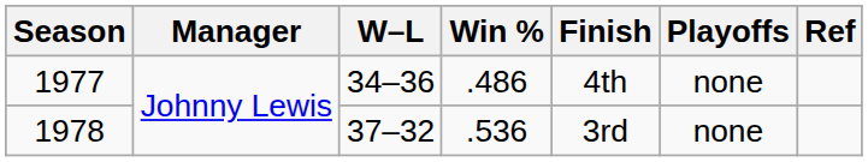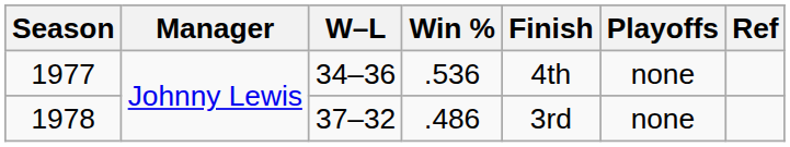1977 | Win %: .486 -> .536
1978 | Win %: .536 -> .486
